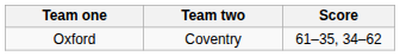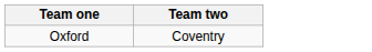- column: Score | 61–35, 34–62
